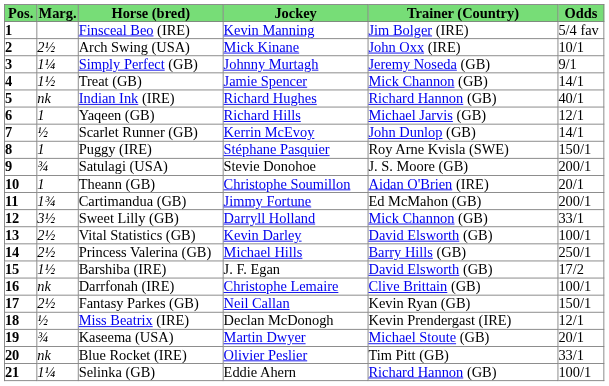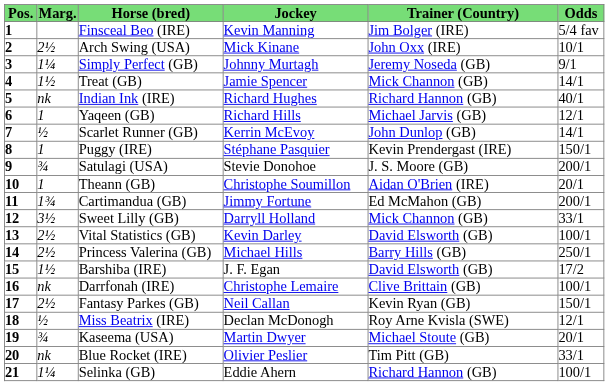Puggy (IRE) | Trainer (Country): Roy Arne Kvisla (SWE) -> Kevin Prendergast (IRE)
Miss Beatrix (IRE) | Trainer (Country): Kevin Prendergast (IRE) -> Roy Arne Kvisla (SWE)
